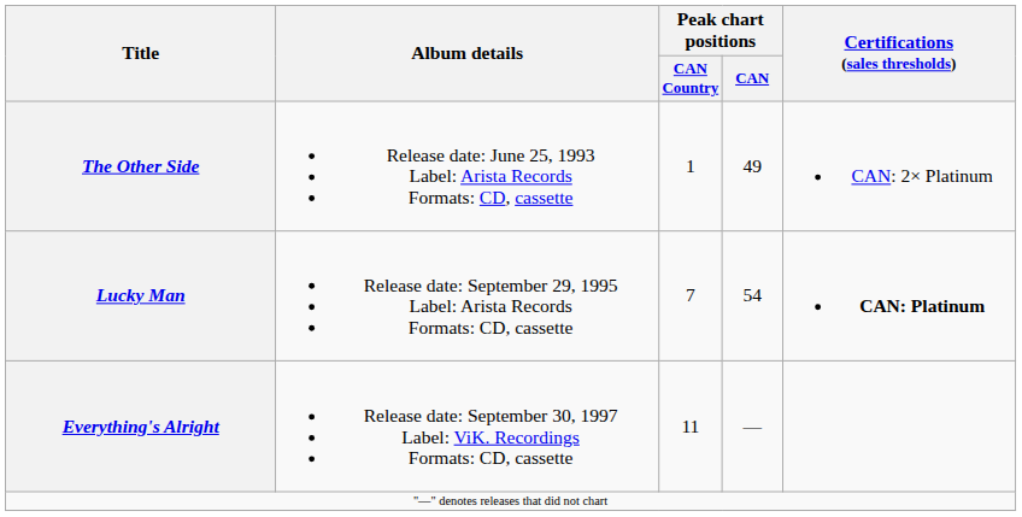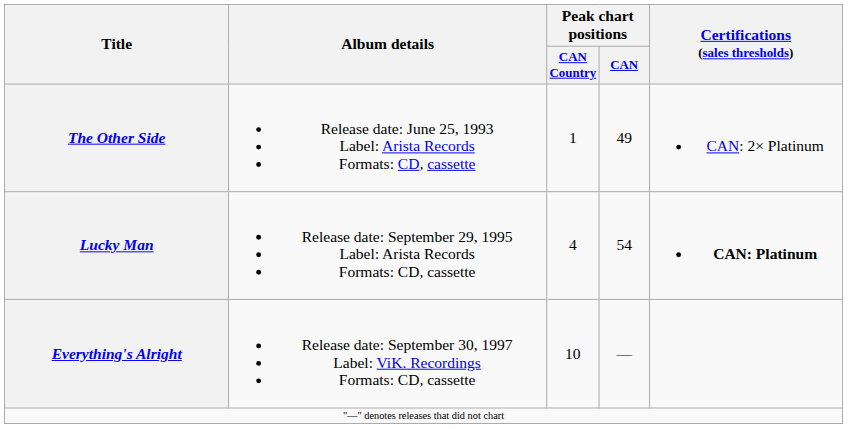Lucky Man | Peak chart positions / CAN Country: 7 -> 4
Everything's Alright | Peak chart positions / CAN Country: 11 -> 10
